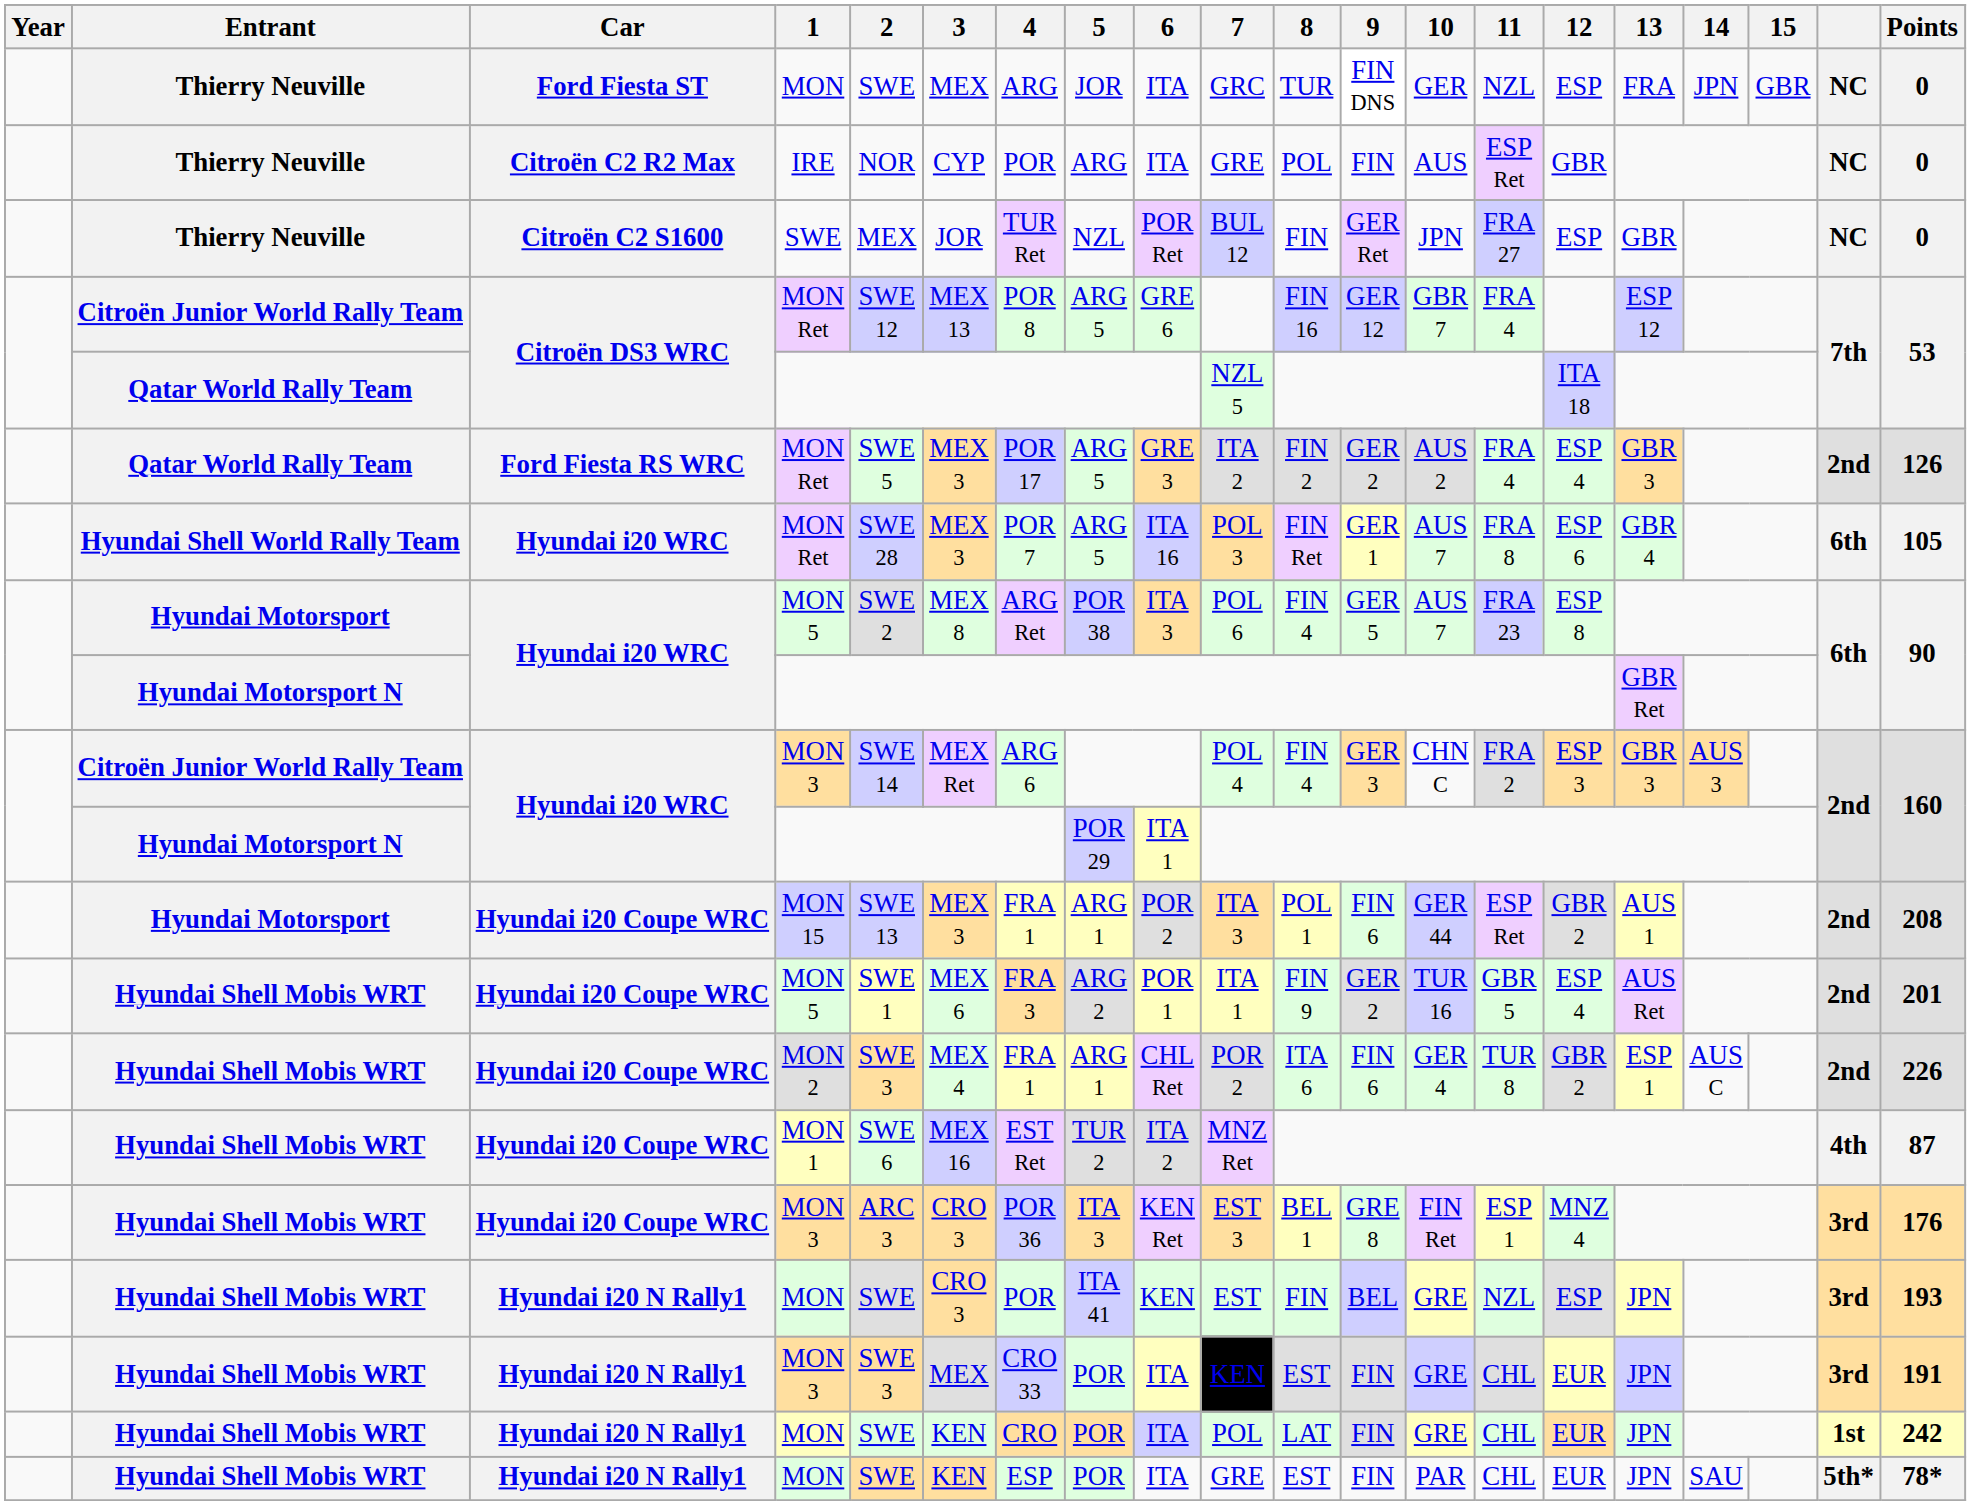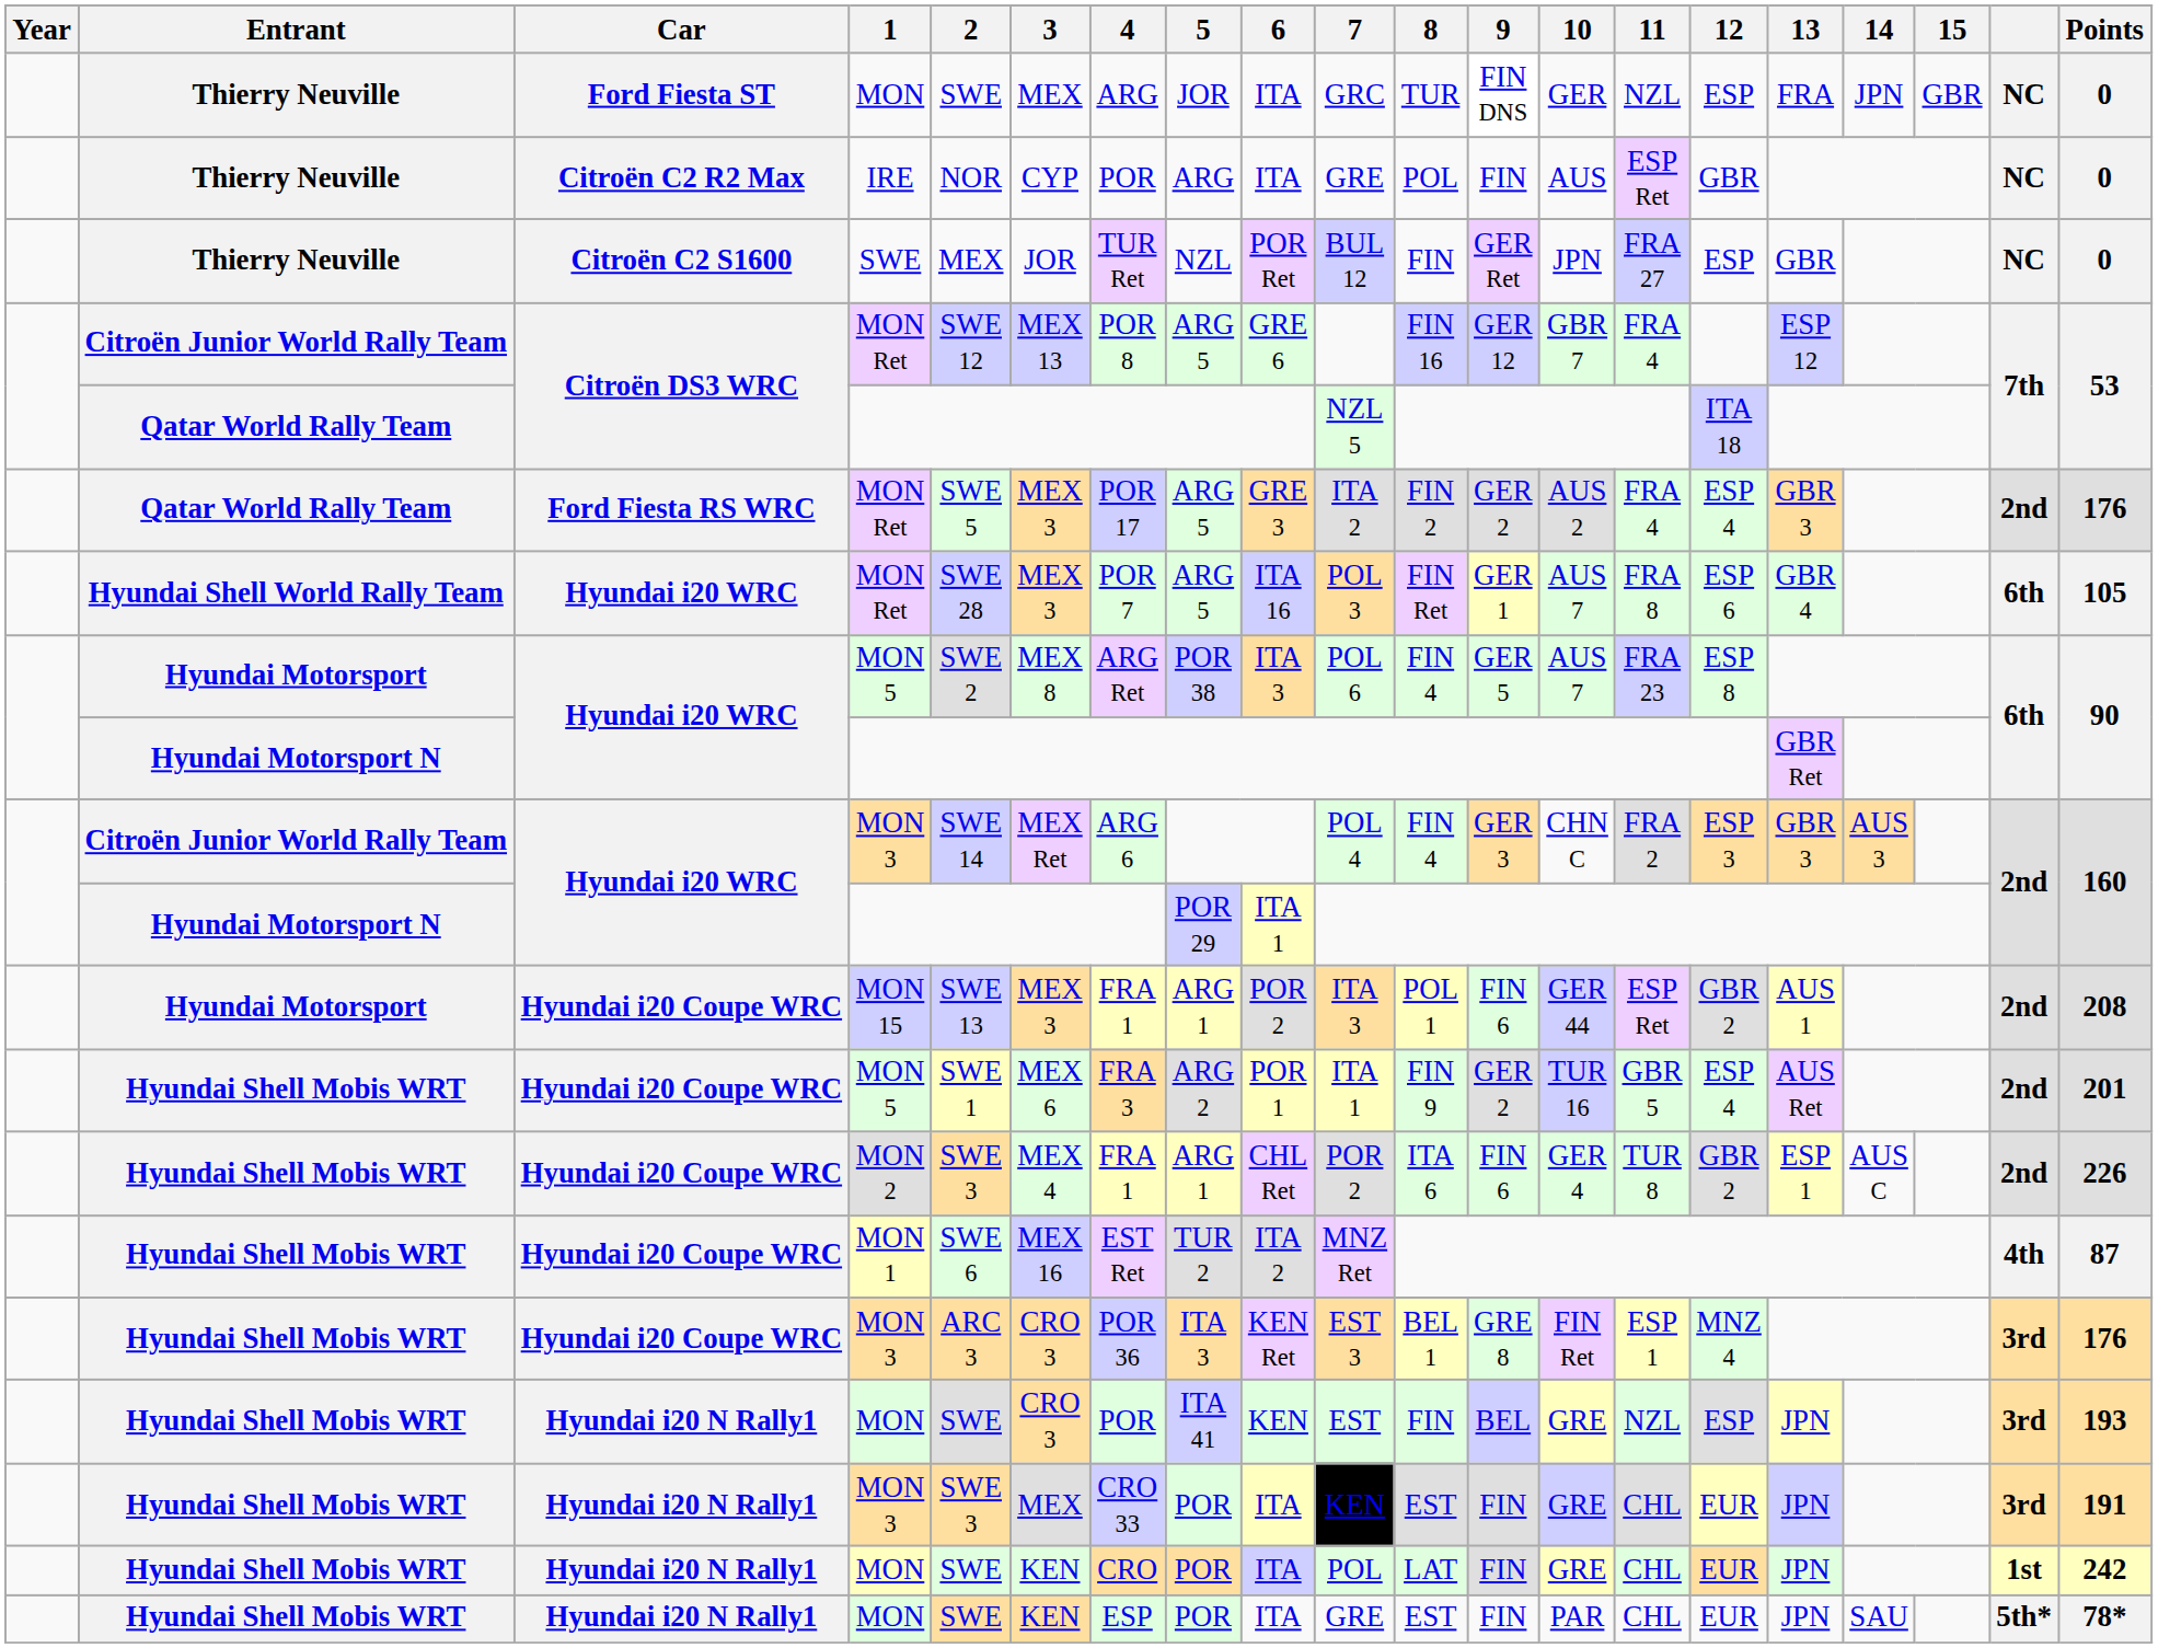Ford Fiesta RS WRC / MON Ret | Points: 126 -> 176
